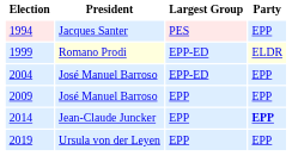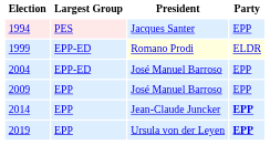columns swapped: Largest Group <-> President
2019 | Party: normal -> bold
